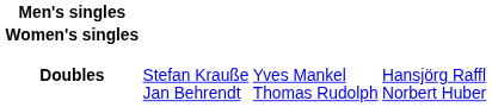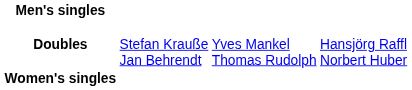rows swapped: Women's singles <-> Doubles
